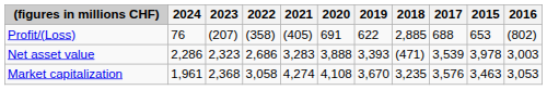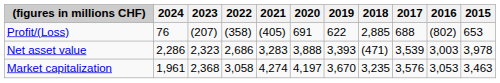columns swapped: 2016 <-> 2015
Market capitalization | 2020: 4,108 -> 4,197
